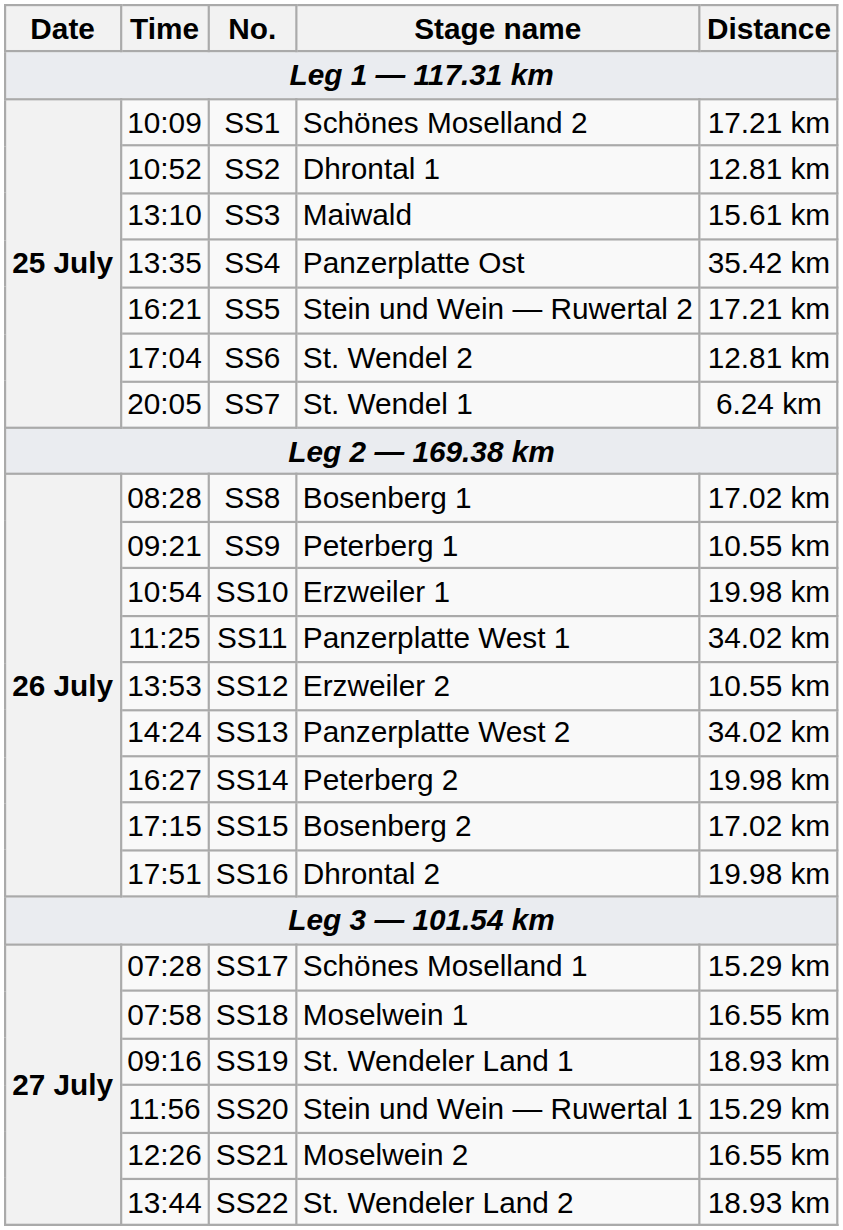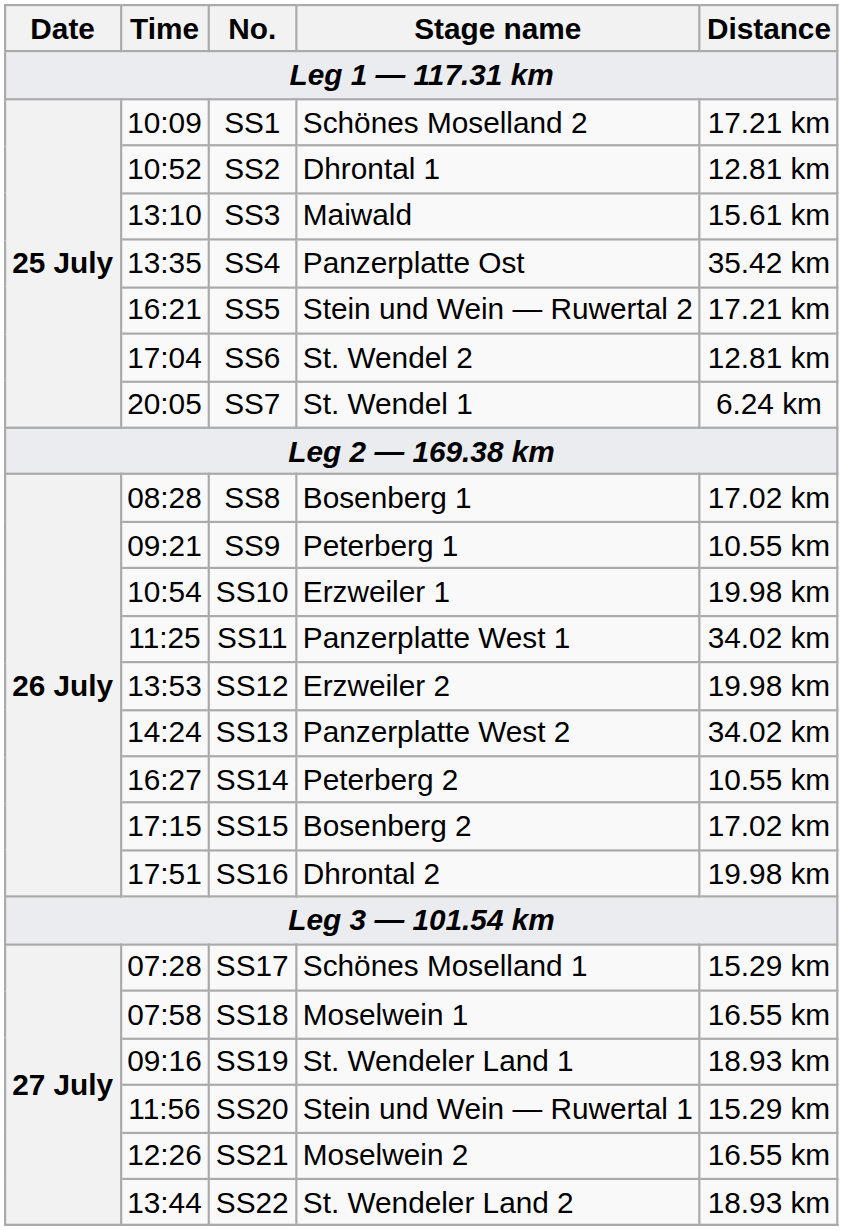SS12 | Distance: 10.55 km -> 19.98 km
SS14 | Distance: 19.98 km -> 10.55 km
